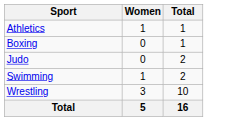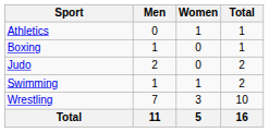+ column: Men | 0 | 1 | 2 | 1 | 7 | 11
